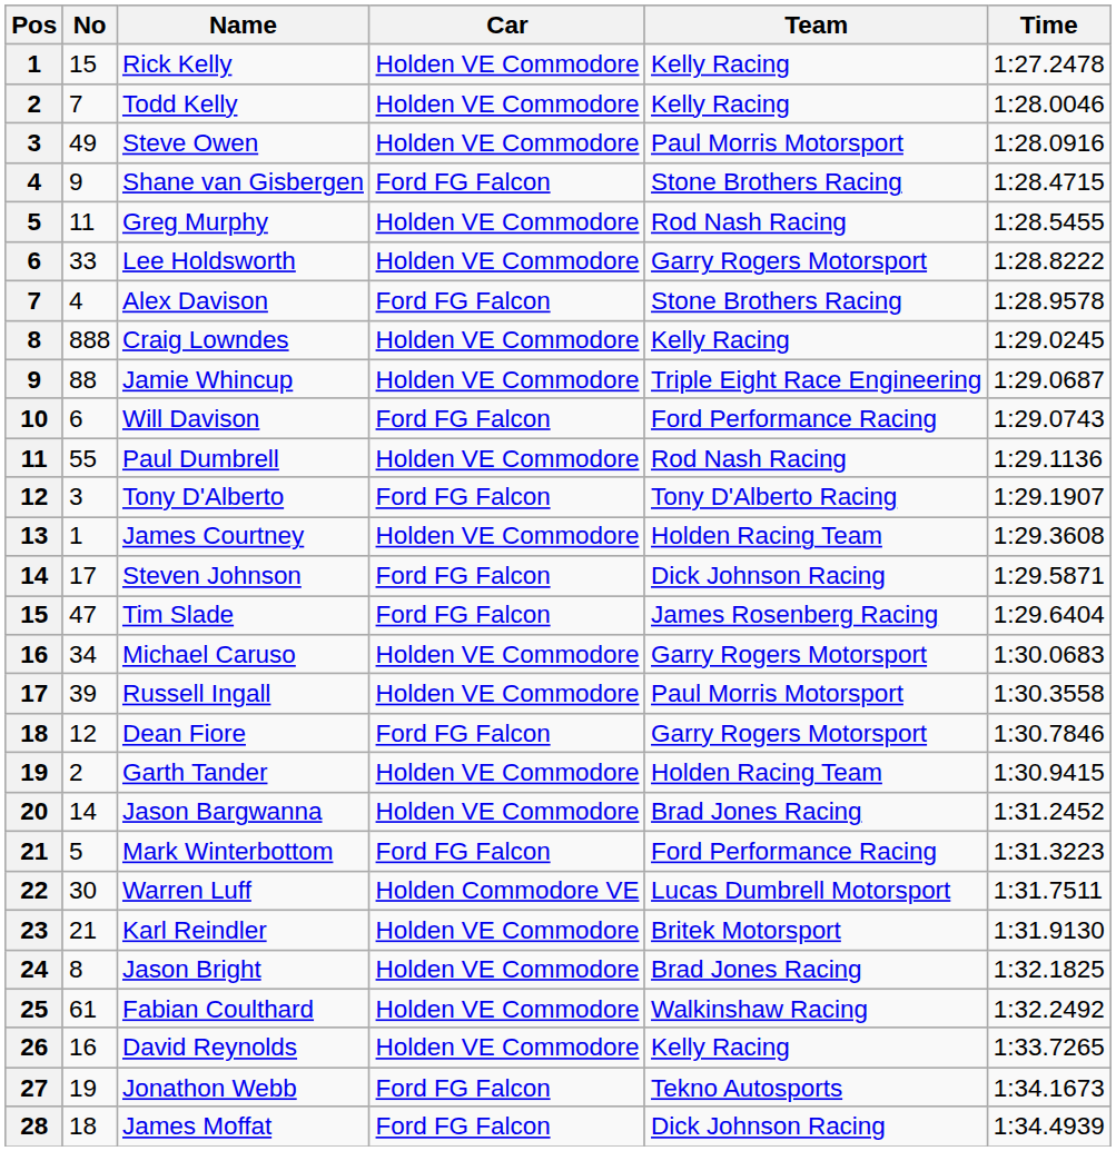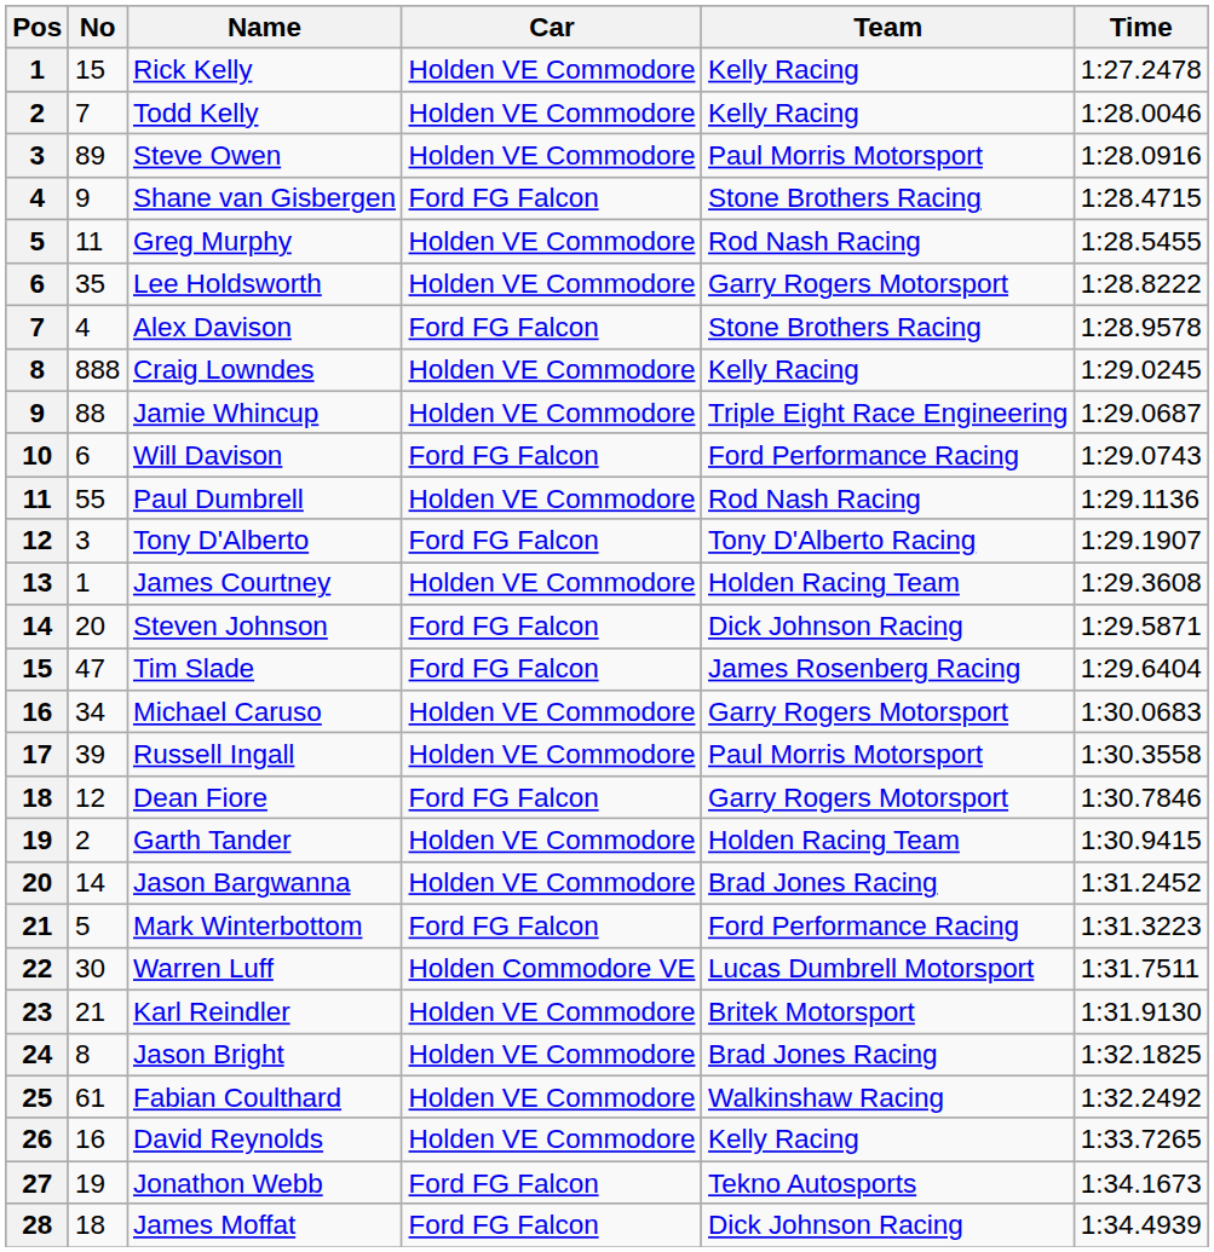Steve Owen | No: 49 -> 89
Lee Holdsworth | No: 33 -> 35
Steven Johnson | No: 17 -> 20
